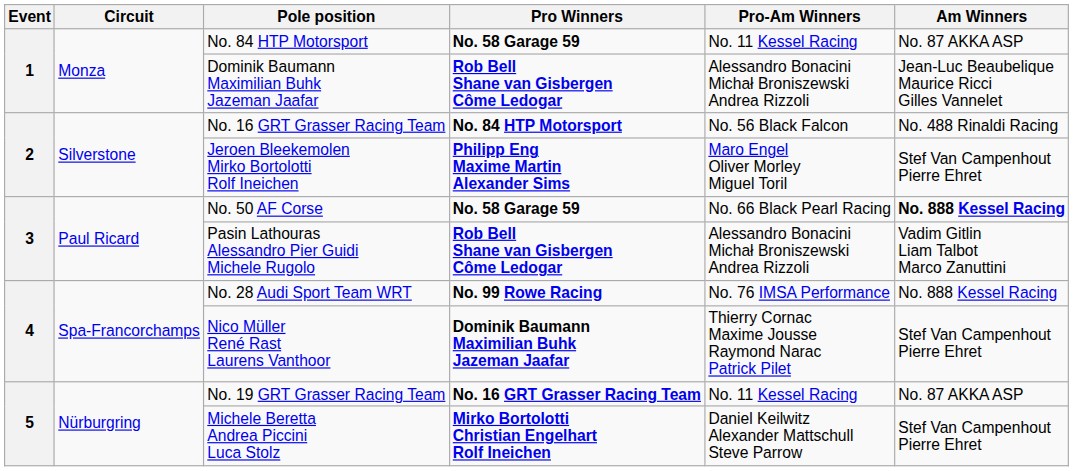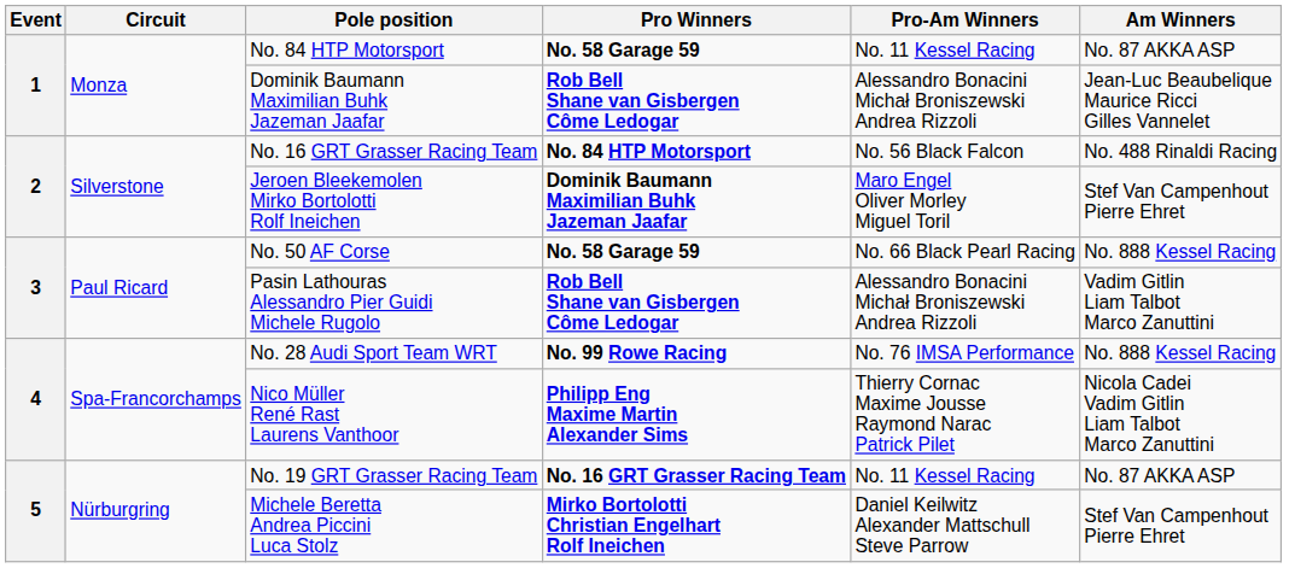Jeroen Bleekemolen Mirko Bortolotti Rolf Ineichen | Pro Winners: Philipp Eng Maxime Martin Alexander Sims -> Dominik Baumann Maximilian Buhk Jazeman Jaafar
No. 50 AF Corse | Am Winners: bold -> normal
Nico Müller René Rast Laurens Vanthoor | Pro Winners: Dominik Baumann Maximilian Buhk Jazeman Jaafar -> Philipp Eng Maxime Martin Alexander Sims
Nico Müller René Rast Laurens Vanthoor | Am Winners: Stef Van Campenhout Pierre Ehret -> Nicola Cadei Vadim Gitlin Liam Talbot Marco Zanuttini
